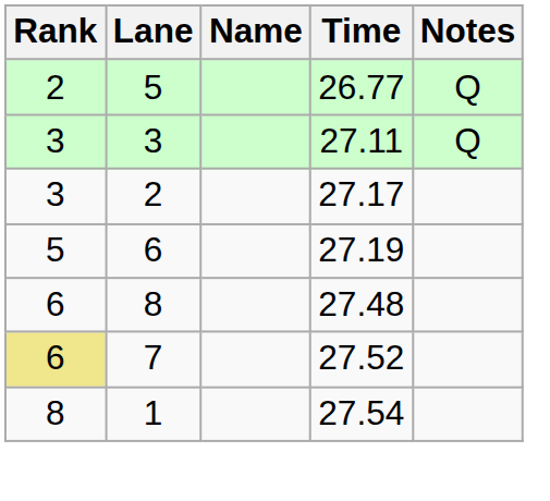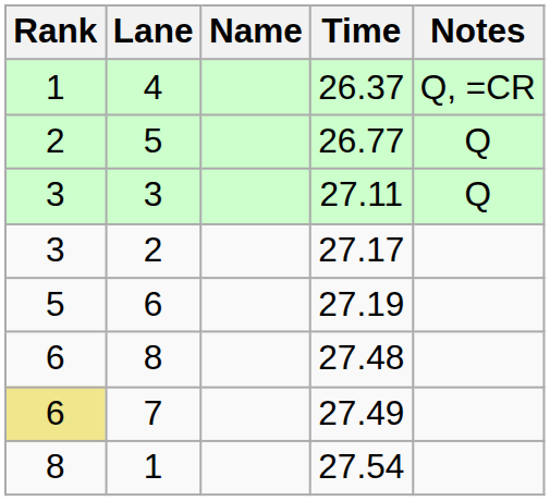+ row: 1 | 4 | 26.37 | Q, =CR
7 | Time: 27.52 -> 27.49
